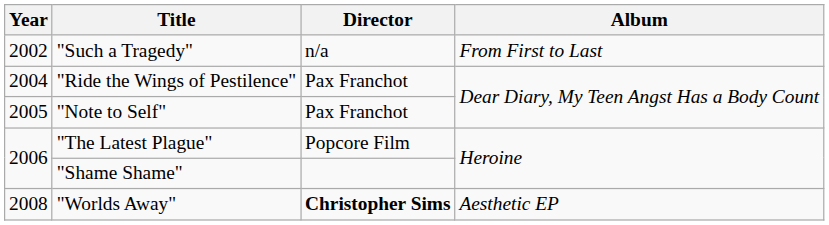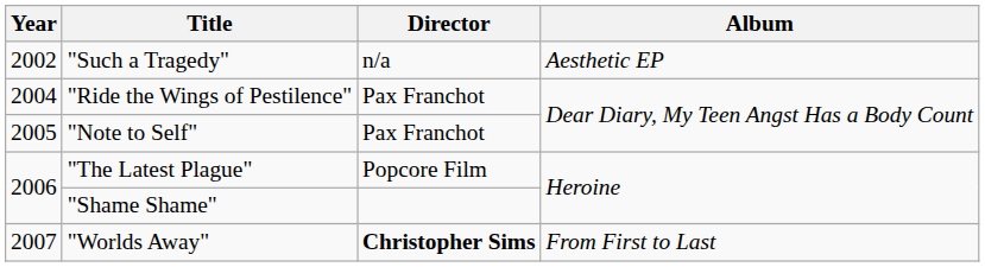"Such a Tragedy" | Album: From First to Last -> Aesthetic EP
"Worlds Away" | Year: 2008 -> 2007
"Worlds Away" | Album: Aesthetic EP -> From First to Last
